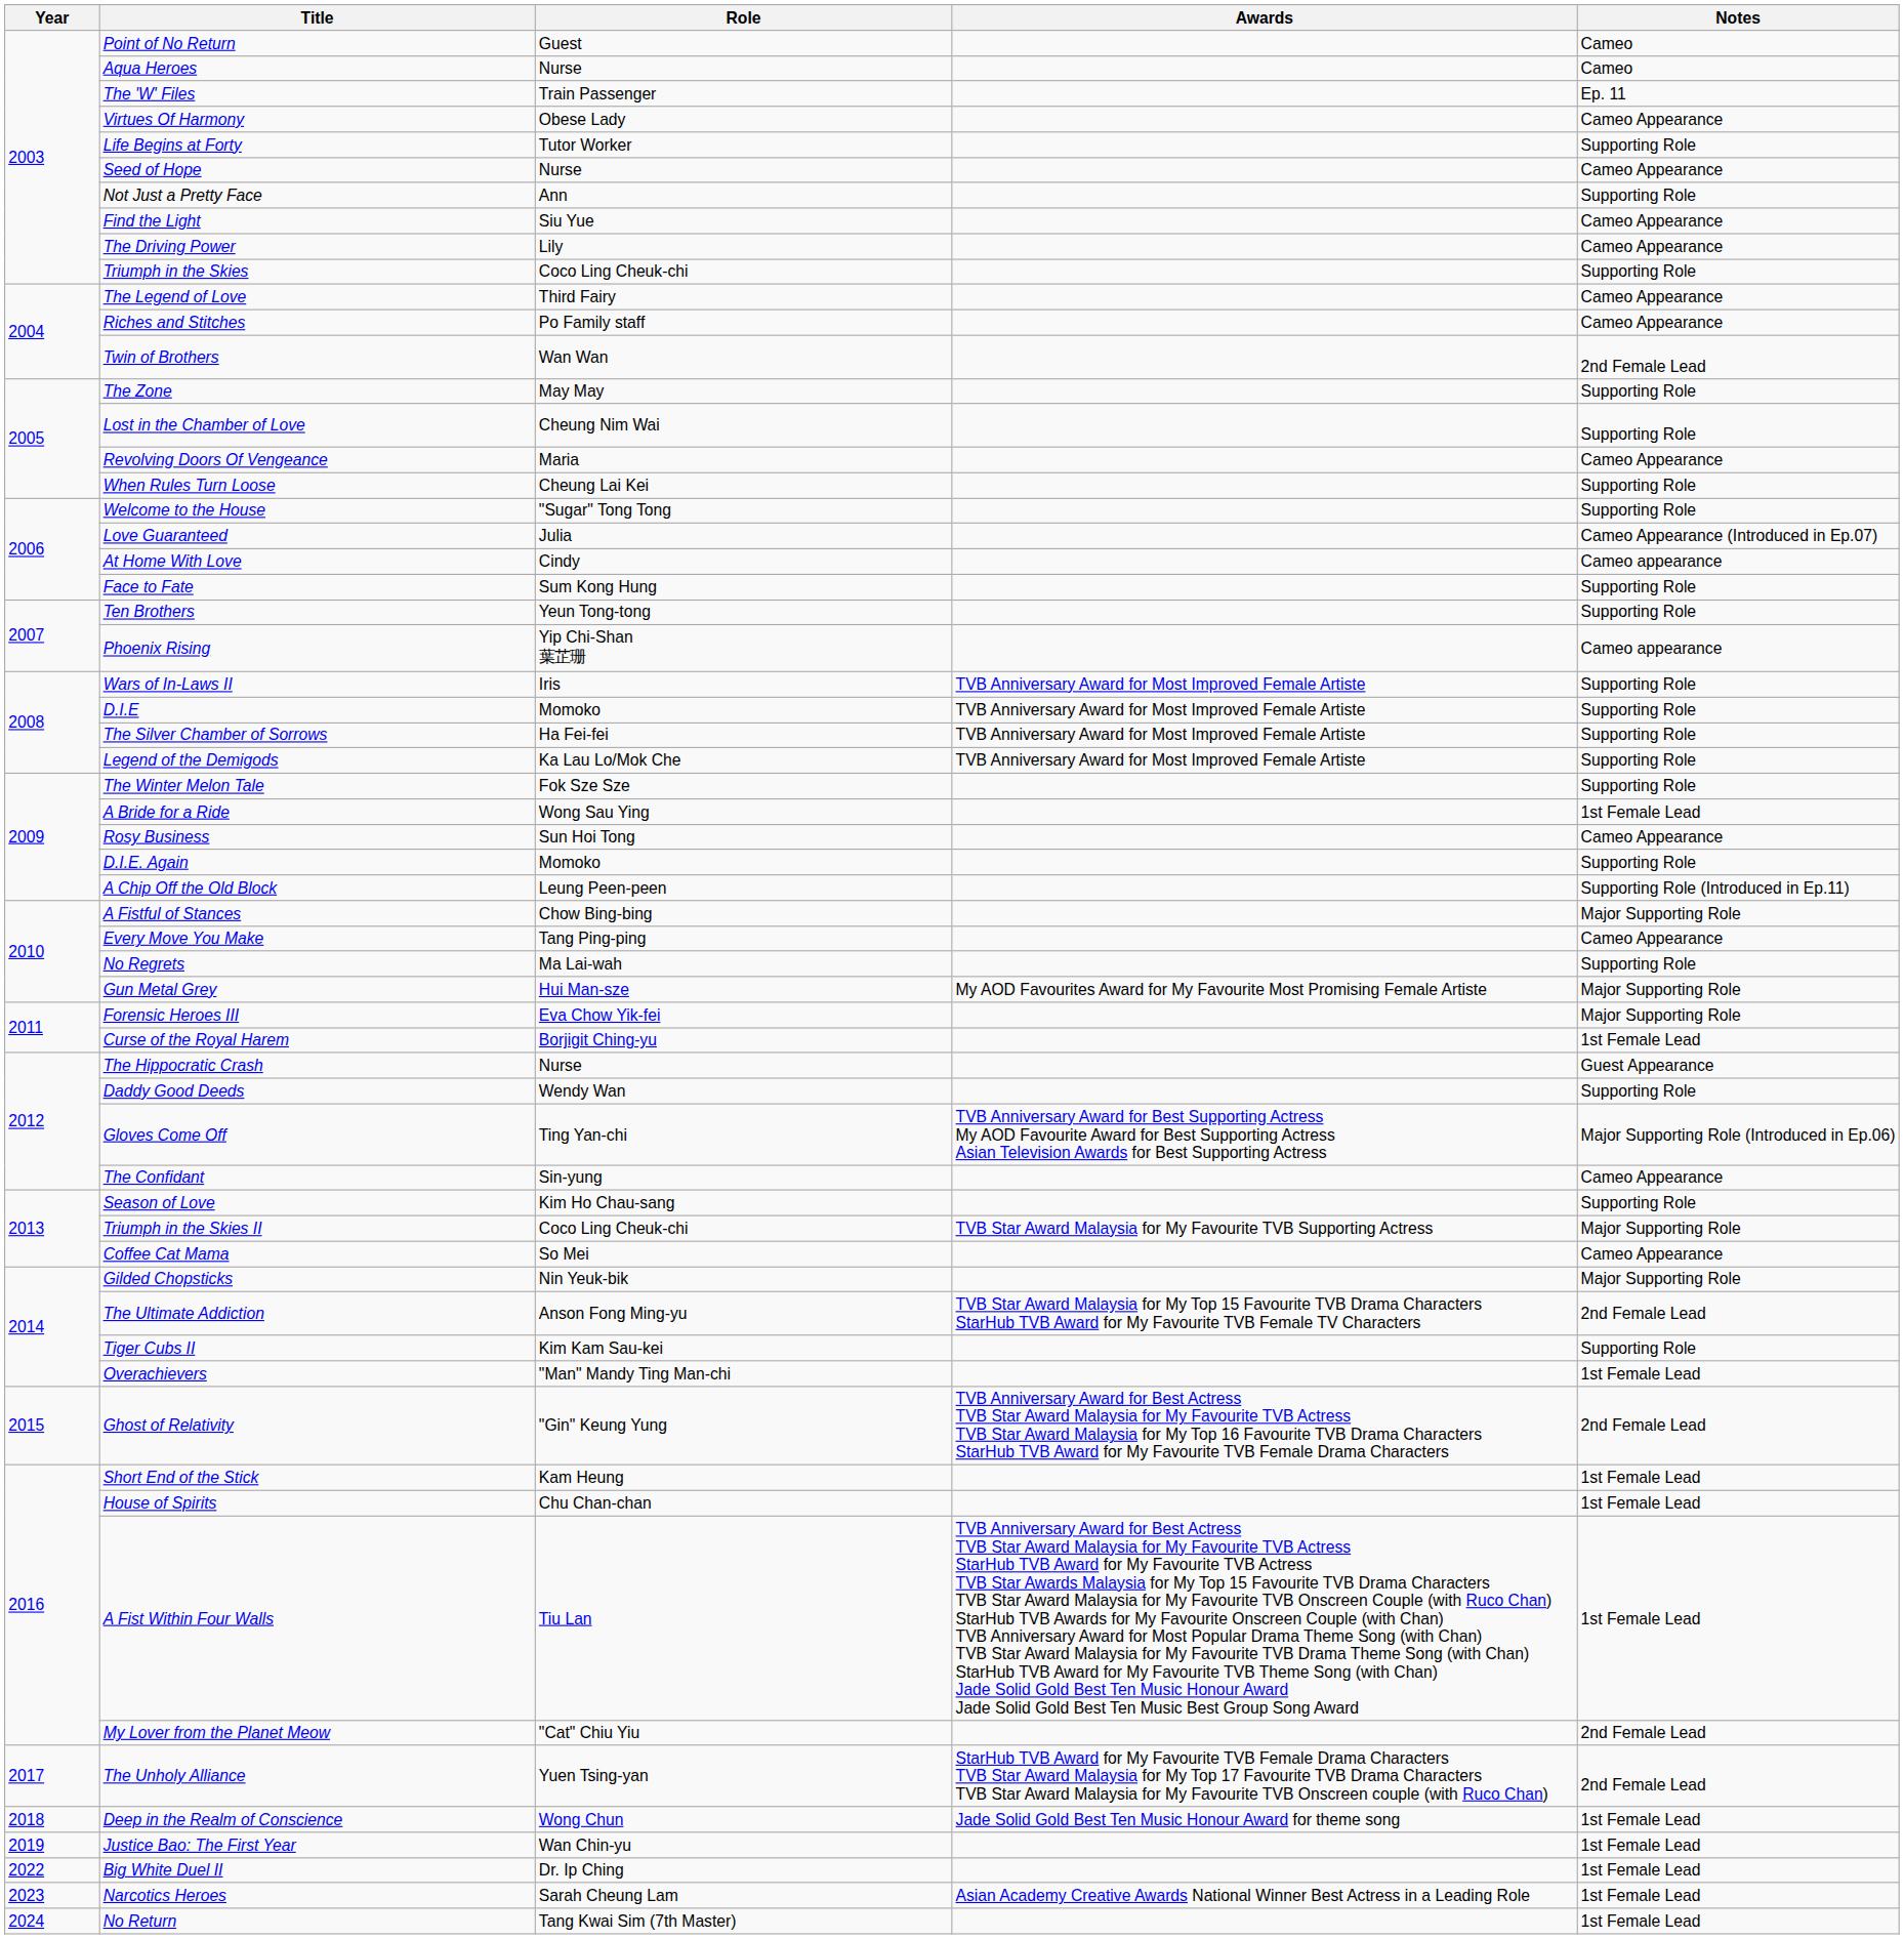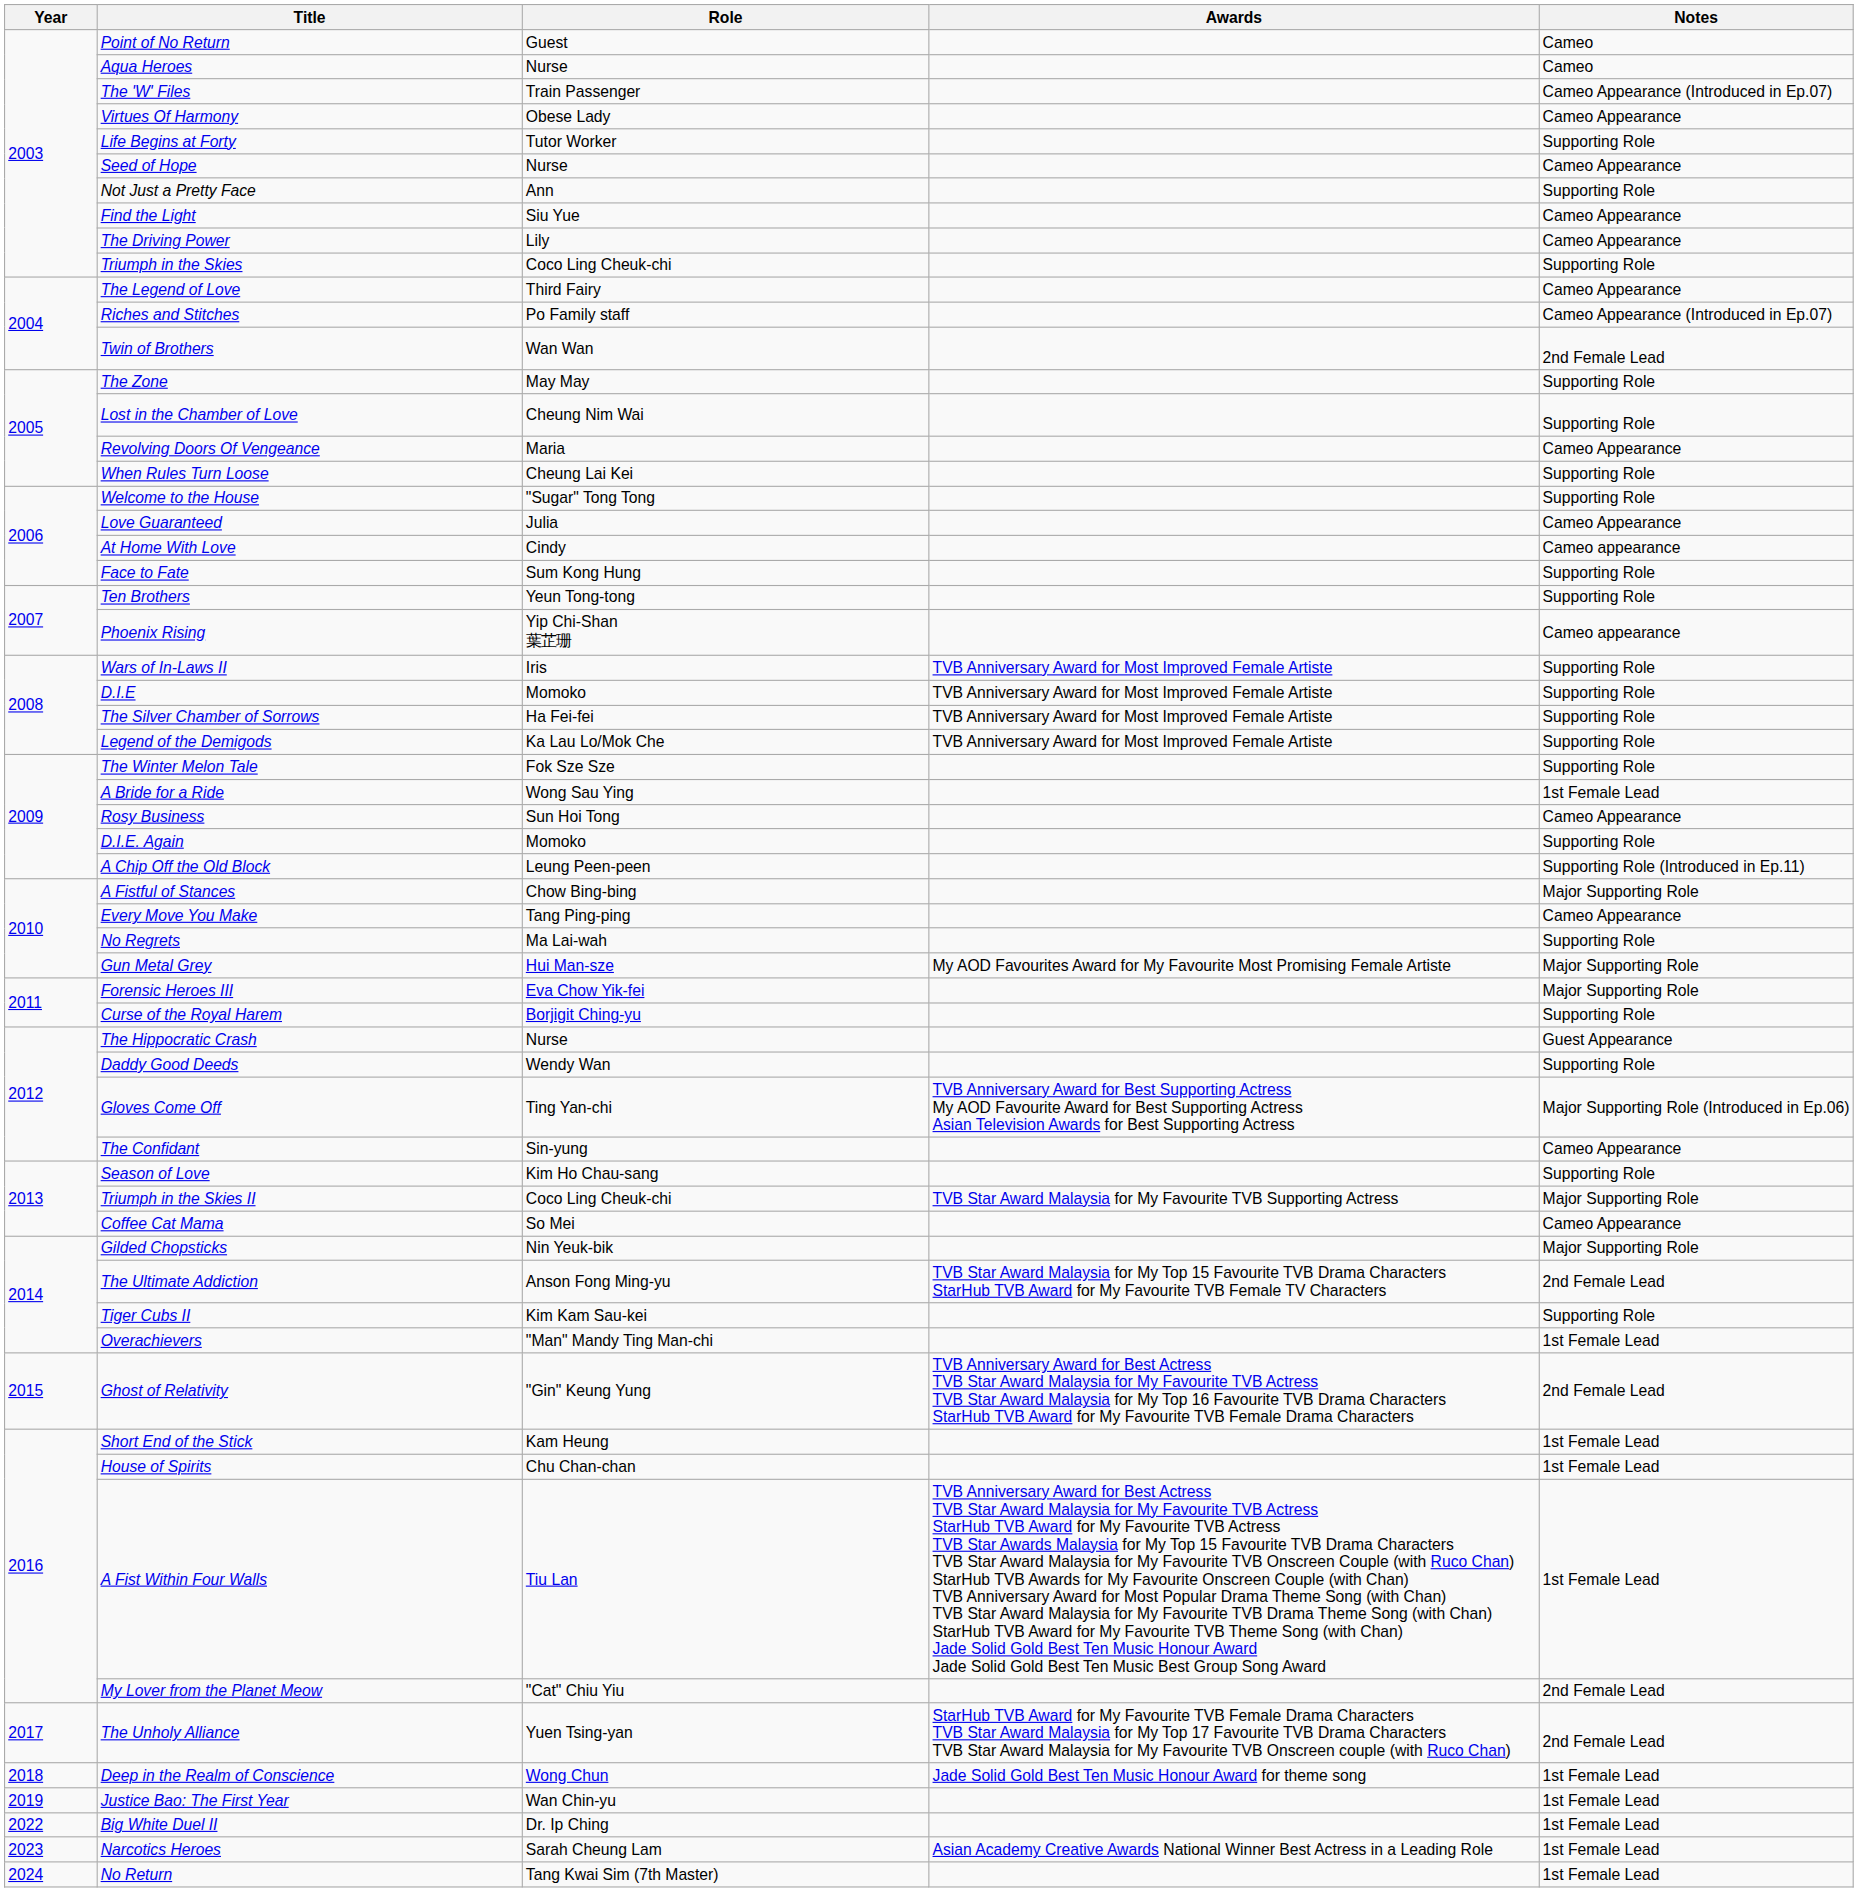The 'W' Files | Notes: Ep. 11 -> Cameo Appearance (Introduced in Ep.07)
Riches and Stitches | Notes: Cameo Appearance -> Cameo Appearance (Introduced in Ep.07)
Love Guaranteed | Notes: Cameo Appearance (Introduced in Ep.07) -> Cameo Appearance
Curse of the Royal Harem | Notes: 1st Female Lead -> Supporting Role
